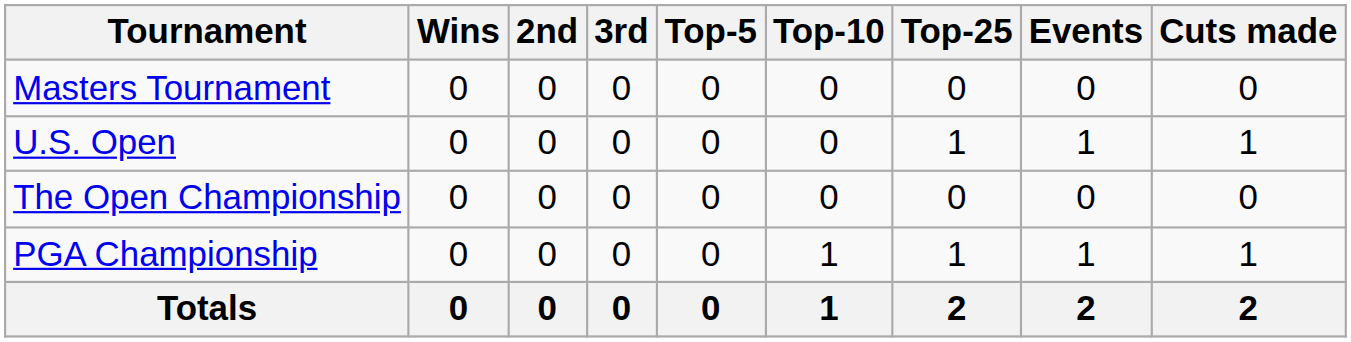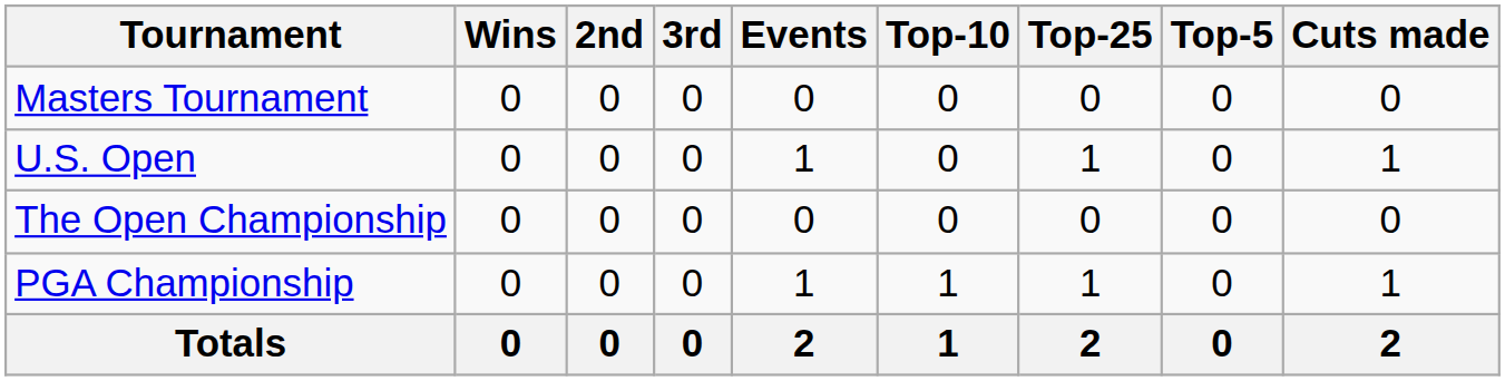columns swapped: Top-5 <-> Events
